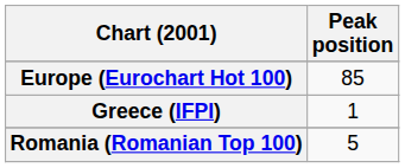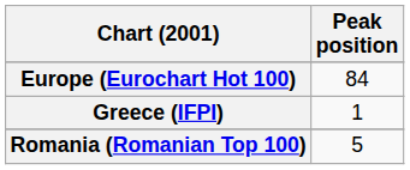Europe (Eurochart Hot 100) | Peak position: 85 -> 84
